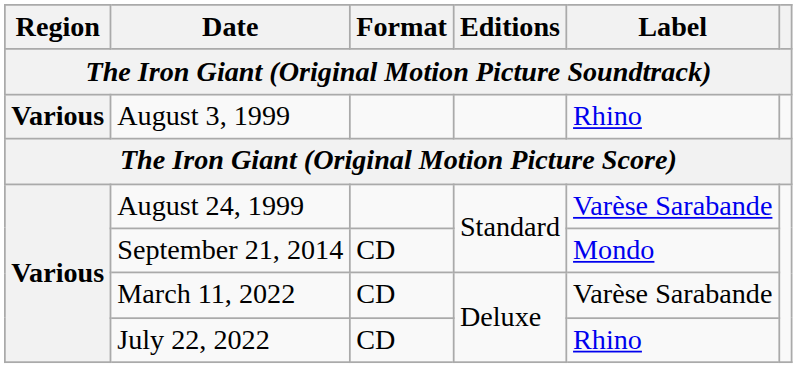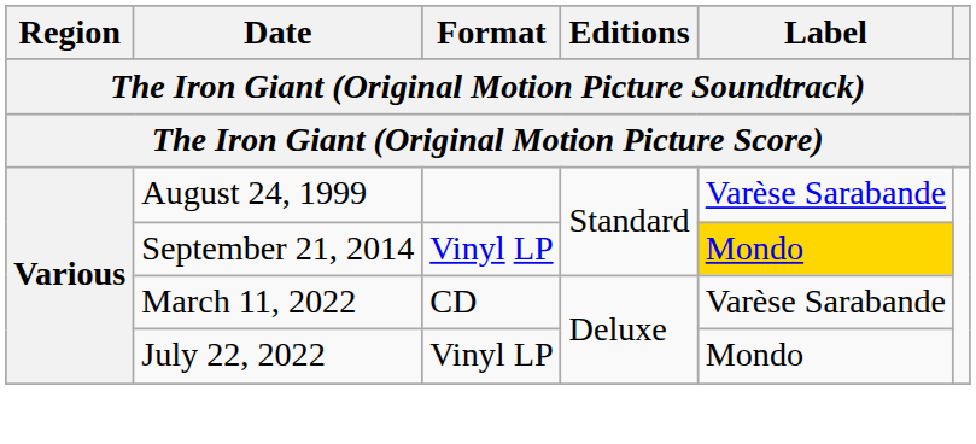- row: Various | August 3, 1999 | Rhino
September 21, 2014 | Format: CD -> Vinyl LP
September 21, 2014 | Label: no background -> gold background
July 22, 2022 | Format: CD -> Vinyl LP
July 22, 2022 | Label: Rhino -> Mondo
